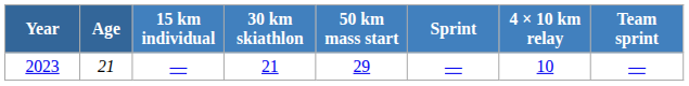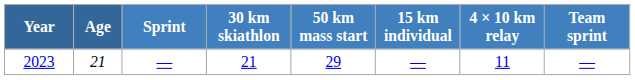columns swapped: 15 km individual <-> Sprint
2023 | 4 × 10 km relay: 10 -> 11
